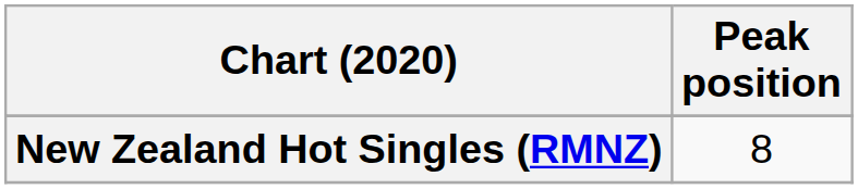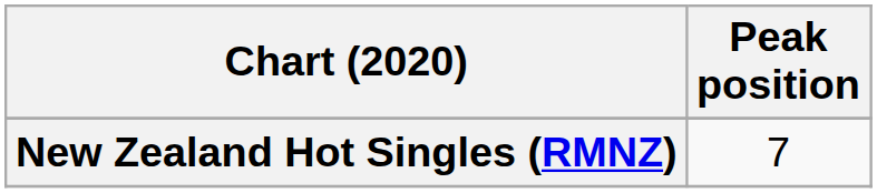New Zealand Hot Singles (RMNZ) | Peak position: 8 -> 7
